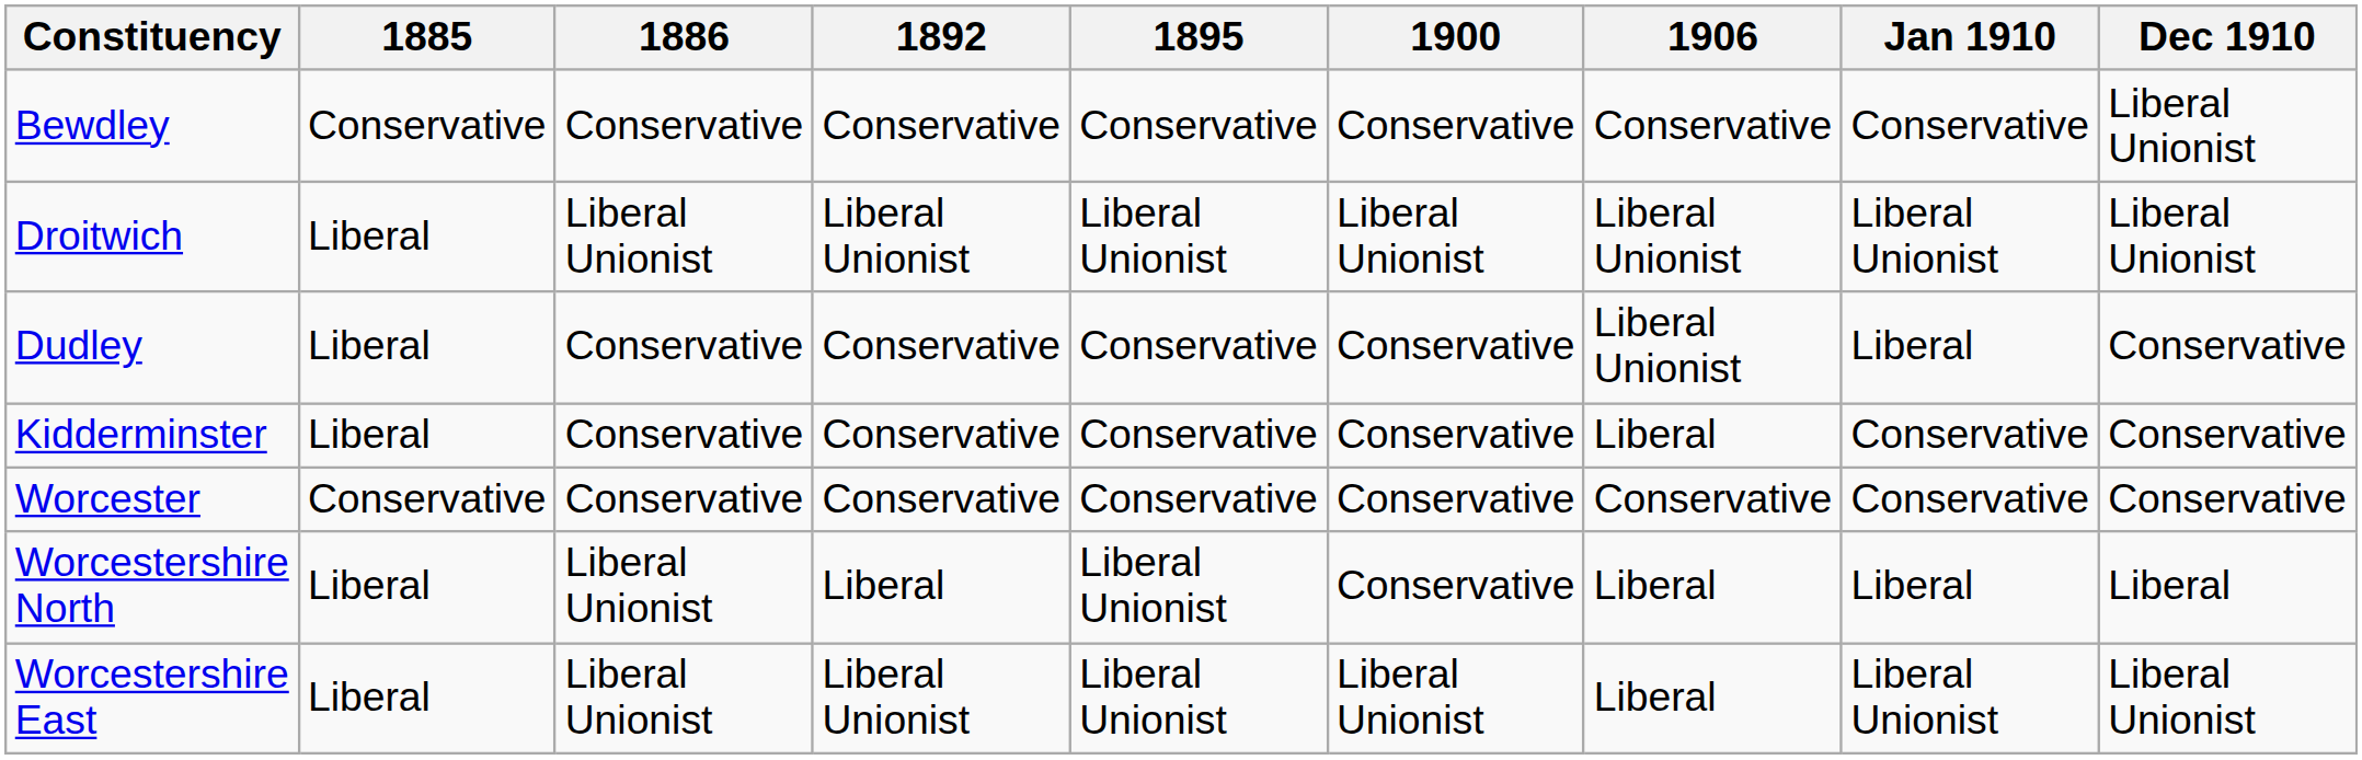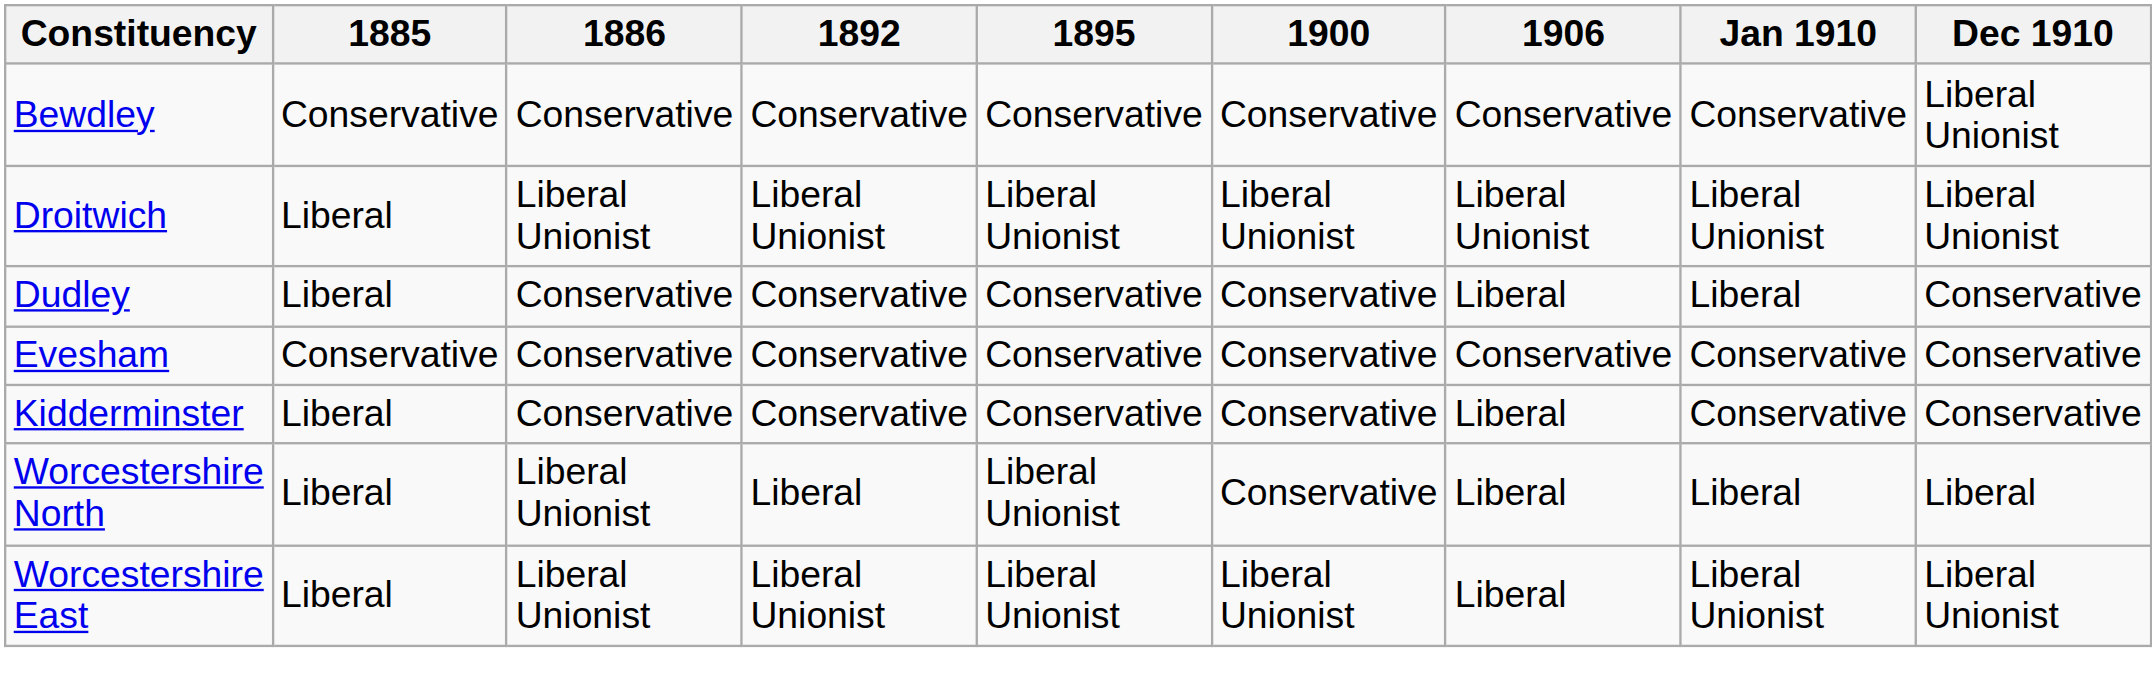Dudley | 1906: Liberal Unionist -> Liberal
+ row: Evesham | Conservative | Conservative | Conservative | Conservative | Conservative | Conservative | Conservative | Conservative
- row: Worcester | Conservative | Conservative | Conservative | Conservative | Conservative | Conservative | Conservative | Conservative
